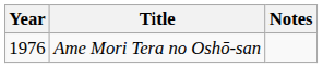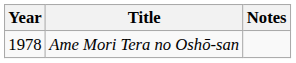Ame Mori Tera no Oshō-san | Year: 1976 -> 1978
